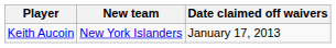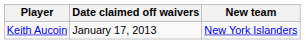columns swapped: New team <-> Date claimed off waivers
